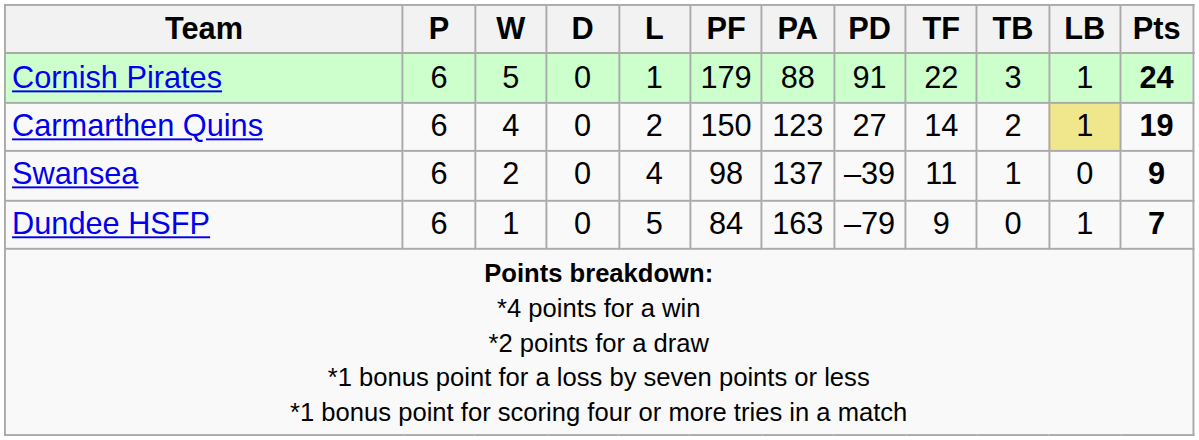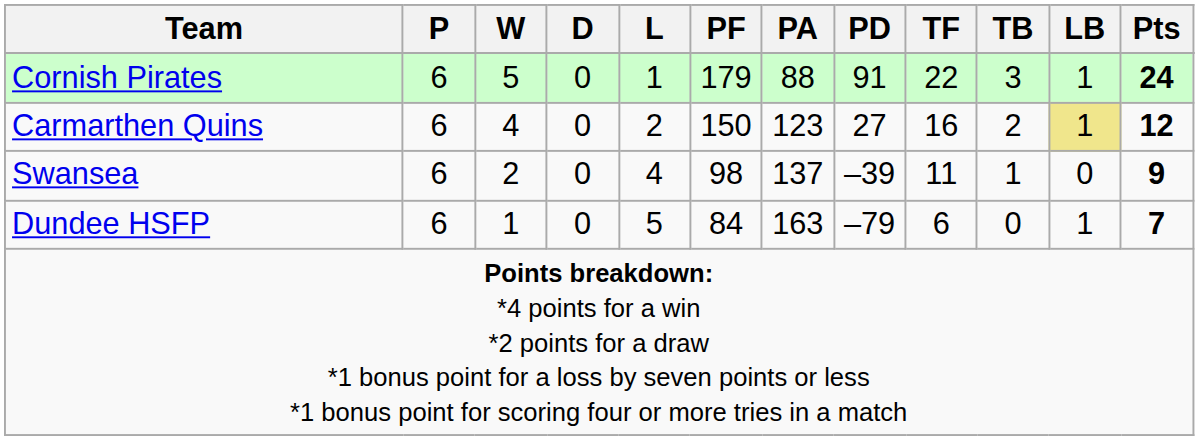Carmarthen Quins | TF: 14 -> 16
Carmarthen Quins | Pts: 19 -> 12
Dundee HSFP | TF: 9 -> 6
